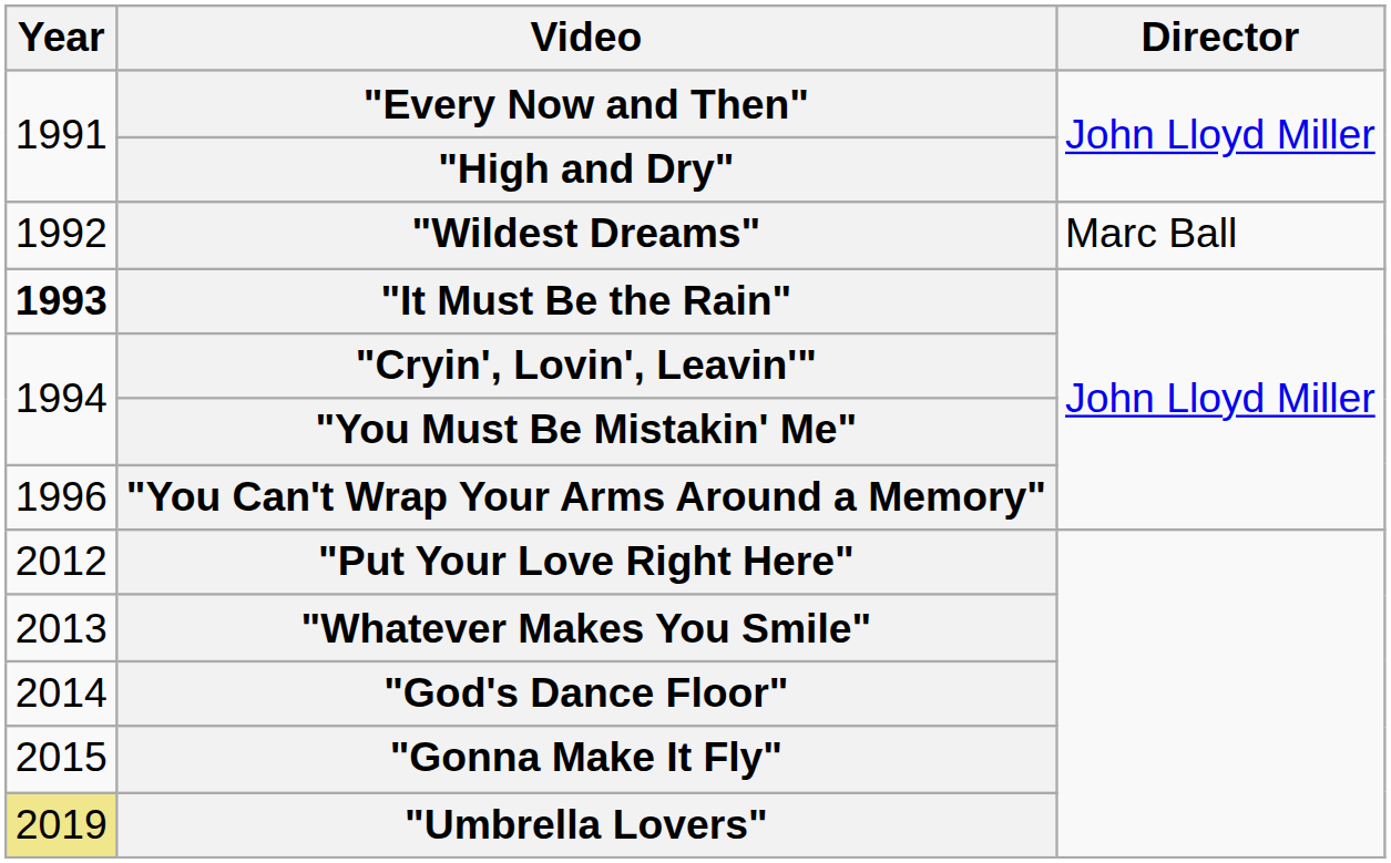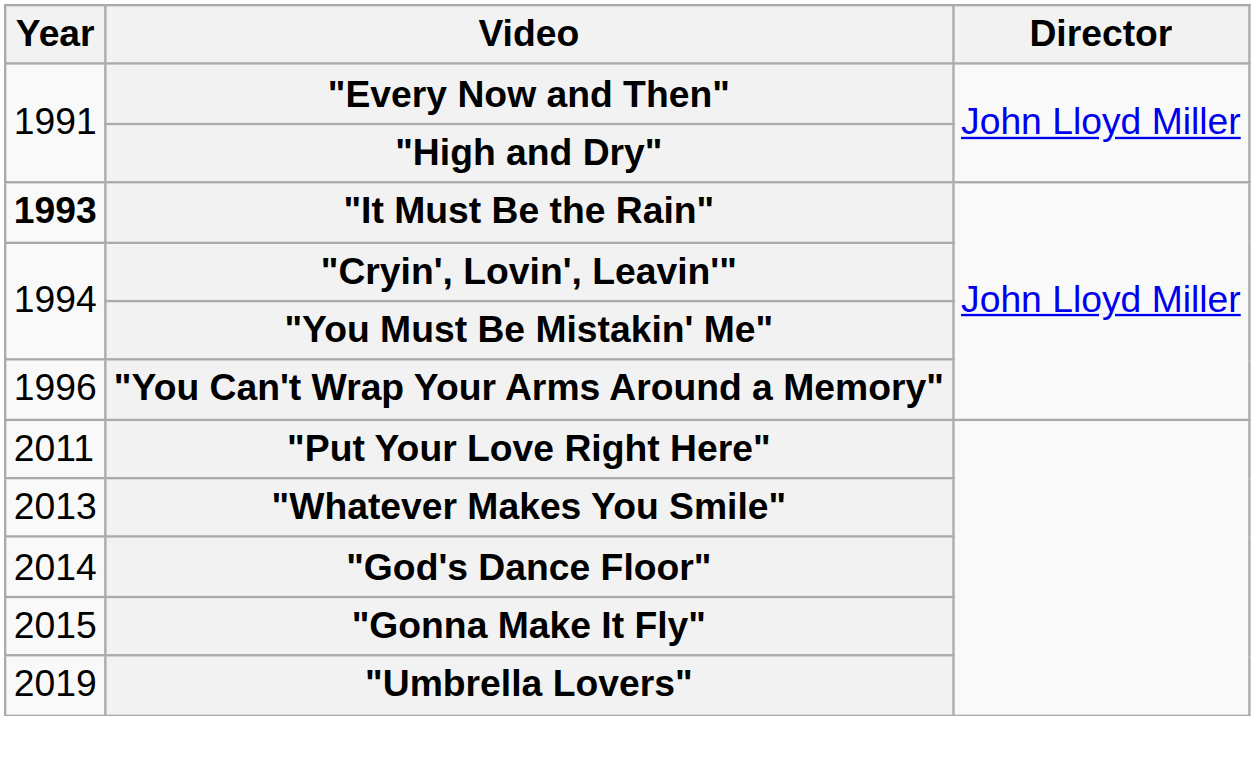- row: 1992 | "Wildest Dreams" | Marc Ball
"Put Your Love Right Here" | Year: 2012 -> 2011
"Umbrella Lovers" | Year: khaki background -> no background
